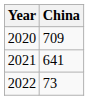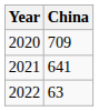2022 | China: 73 -> 63
